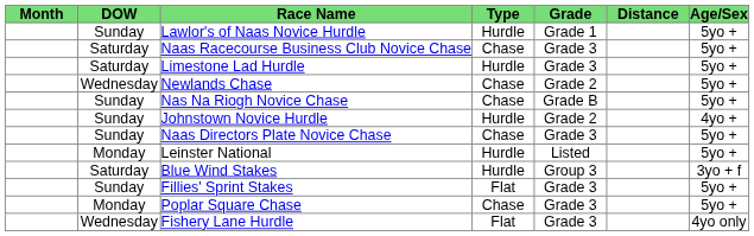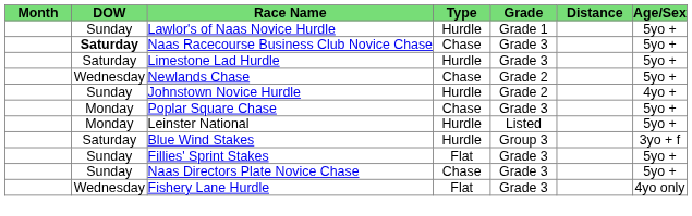Naas Racecourse Business Club Novice Chase | DOW: normal -> bold
- row: Sunday | Nas Na Riogh Novice Chase | Chase | Grade B | 5yo +
rows swapped: Naas Directors Plate Novice Chase <-> Poplar Square Chase
